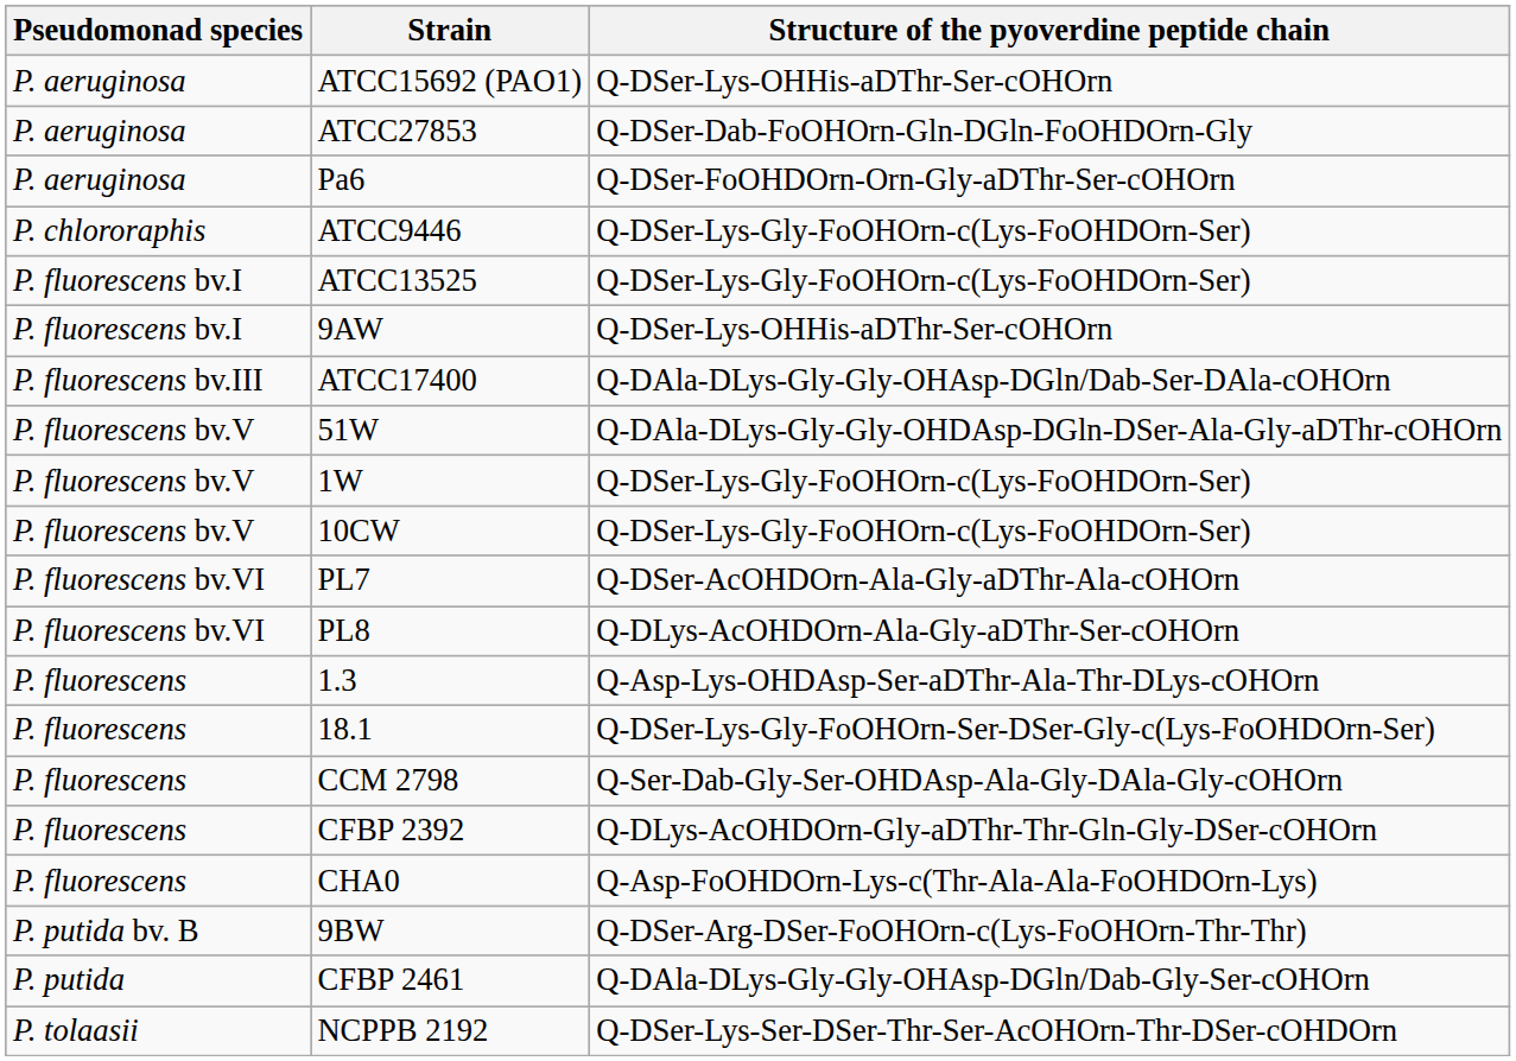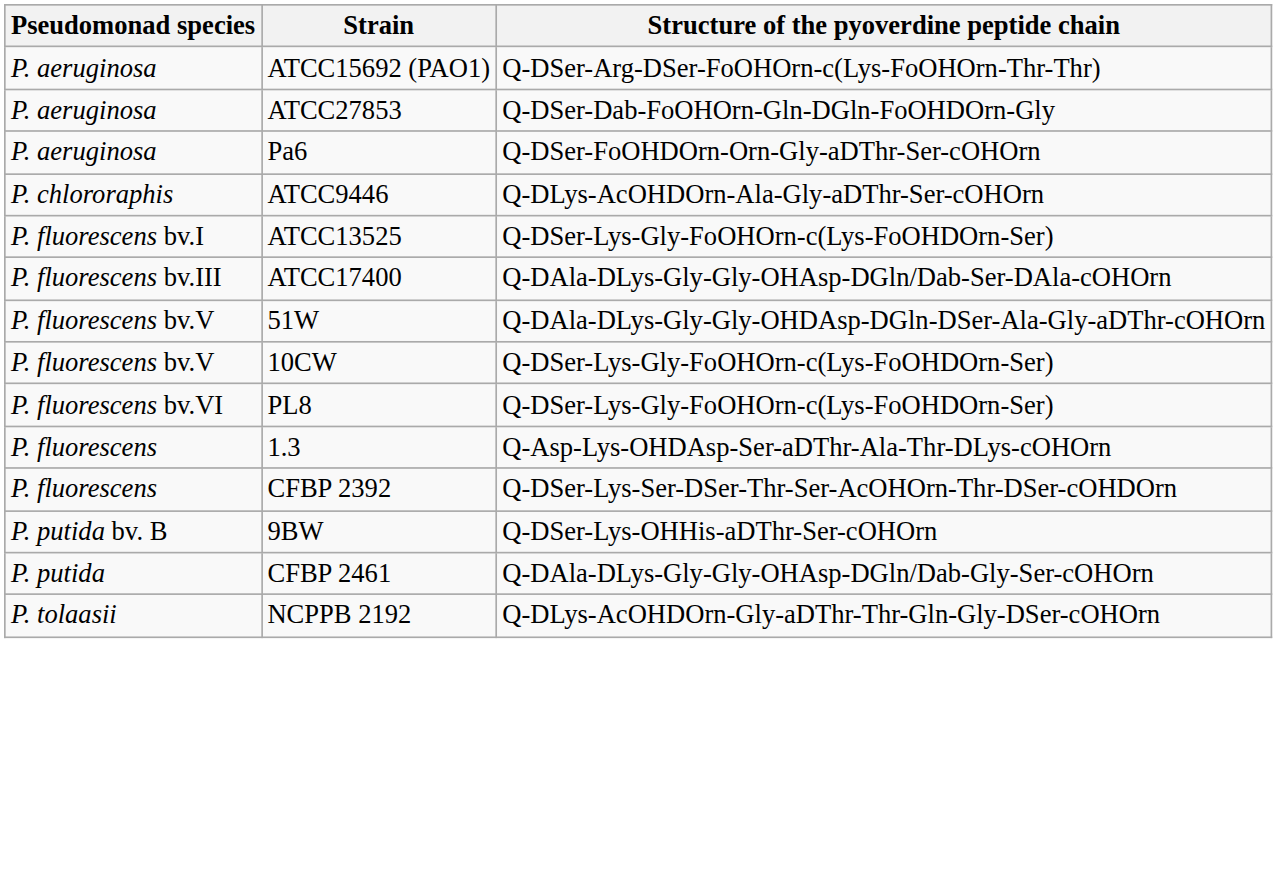ATCC15692 (PAO1) | Structure of the pyoverdine peptide chain: Q-DSer-Lys-OHHis-aDThr-Ser-cOHOrn -> Q-DSer-Arg-DSer-FoOHOrn-c(Lys-FoOHOrn-Thr-Thr)
ATCC9446 | Structure of the pyoverdine peptide chain: Q-DSer-Lys-Gly-FoOHOrn-c(Lys-FoOHDOrn-Ser) -> Q-DLys-AcOHDOrn-Ala-Gly-aDThr-Ser-cOHOrn
- row: P. fluorescens bv.I | 9AW | Q-DSer-Lys-OHHis-aDThr-Ser-cOHOrn
- row: P. fluorescens bv.V | 1W | Q-DSer-Lys-Gly-FoOHOrn-c(Lys-FoOHDOrn-Ser)
- row: P. fluorescens bv.VI | PL7 | Q-DSer-AcOHDOrn-Ala-Gly-aDThr-Ala-cOHOrn
PL8 | Structure of the pyoverdine peptide chain: Q-DLys-AcOHDOrn-Ala-Gly-aDThr-Ser-cOHOrn -> Q-DSer-Lys-Gly-FoOHOrn-c(Lys-FoOHDOrn-Ser)
- row: P. fluorescens | 18.1 | Q-DSer-Lys-Gly-FoOHOrn-Ser-DSer-Gly-c(Lys-FoOHDOrn-Ser)
- row: P. fluorescens | CCM 2798 | Q-Ser-Dab-Gly-Ser-OHDAsp-Ala-Gly-DAla-Gly-cOHOrn
CFBP 2392 | Structure of the pyoverdine peptide chain: Q-DLys-AcOHDOrn-Gly-aDThr-Thr-Gln-Gly-DSer-cOHOrn -> Q-DSer-Lys-Ser-DSer-Thr-Ser-AcOHOrn-Thr-DSer-cOHDOrn
- row: P. fluorescens | CHA0 | Q-Asp-FoOHDOrn-Lys-c(Thr-Ala-Ala-FoOHDOrn-Lys)
9BW | Structure of the pyoverdine peptide chain: Q-DSer-Arg-DSer-FoOHOrn-c(Lys-FoOHOrn-Thr-Thr) -> Q-DSer-Lys-OHHis-aDThr-Ser-cOHOrn
NCPPB 2192 | Structure of the pyoverdine peptide chain: Q-DSer-Lys-Ser-DSer-Thr-Ser-AcOHOrn-Thr-DSer-cOHDOrn -> Q-DLys-AcOHDOrn-Gly-aDThr-Thr-Gln-Gly-DSer-cOHOrn
